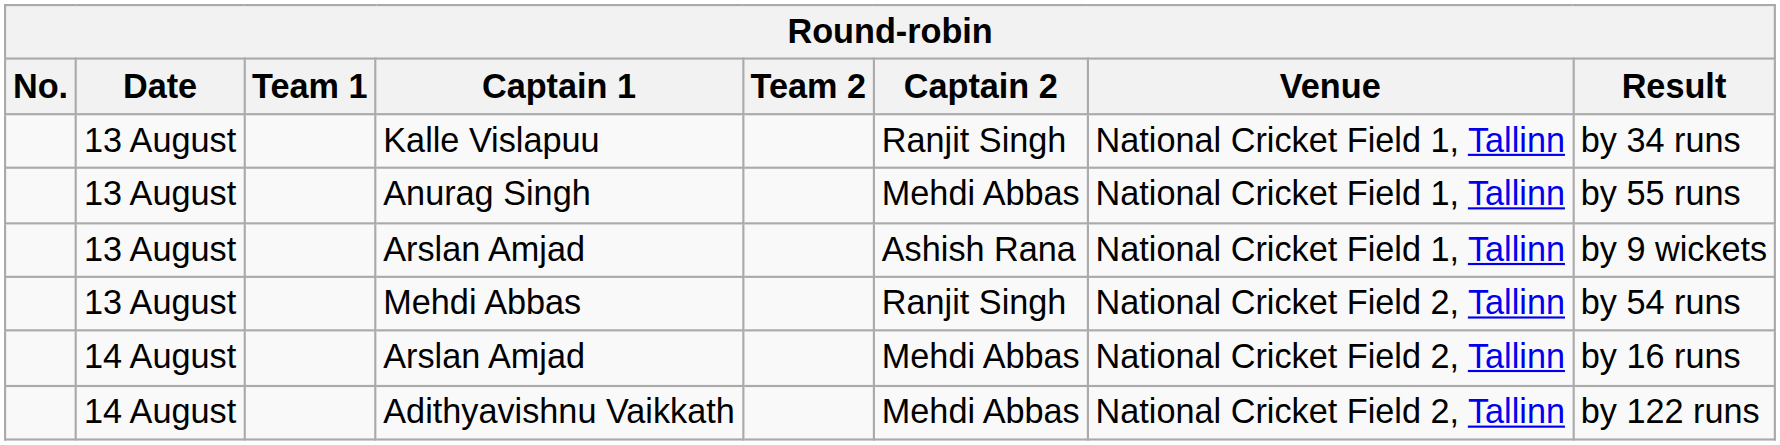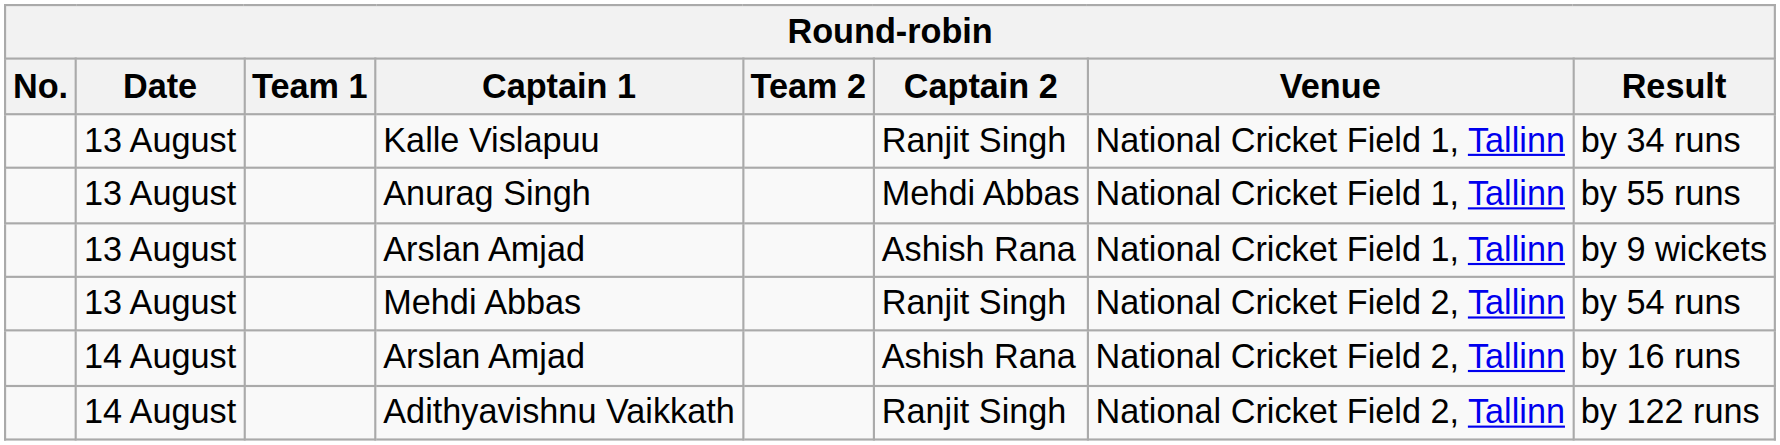14 August / Arslan Amjad | Captain 2: Mehdi Abbas -> Ashish Rana
Adithyavishnu Vaikkath | Captain 2: Mehdi Abbas -> Ranjit Singh
